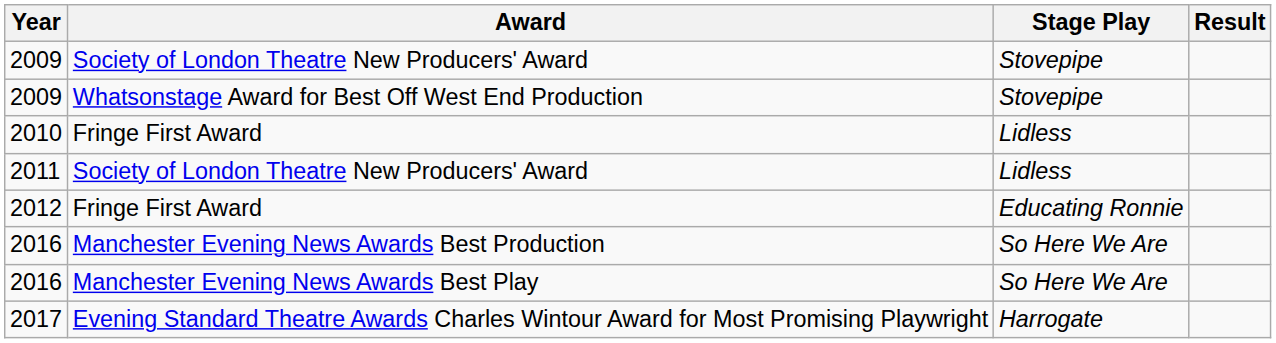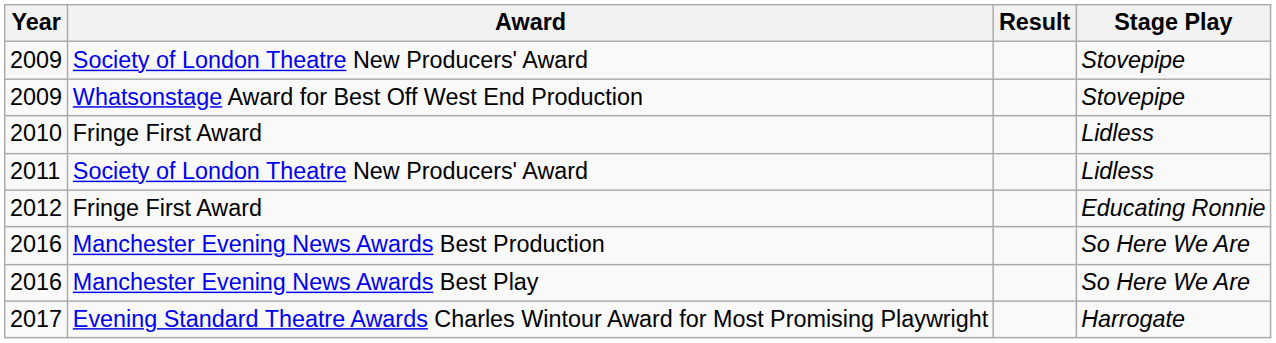columns swapped: Stage Play <-> Result
